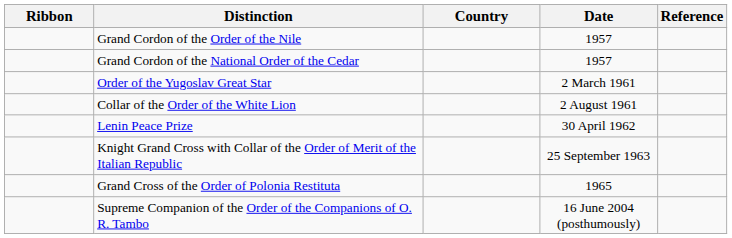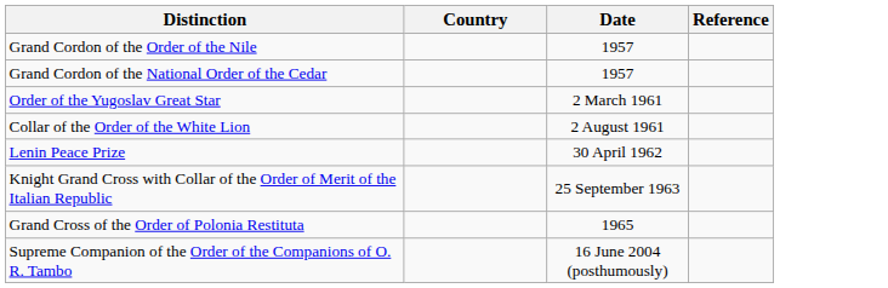- column: Ribbon
